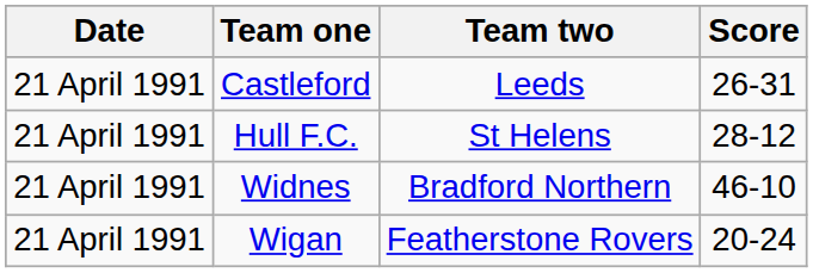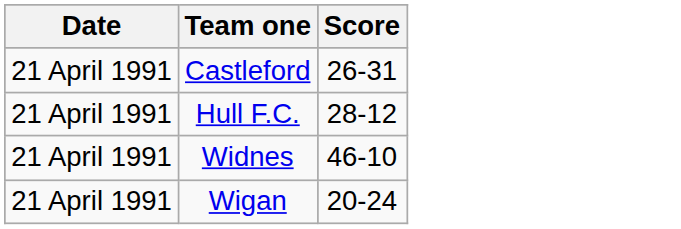- column: Team two | Leeds | St Helens | Bradford Northern | Featherstone Rovers
